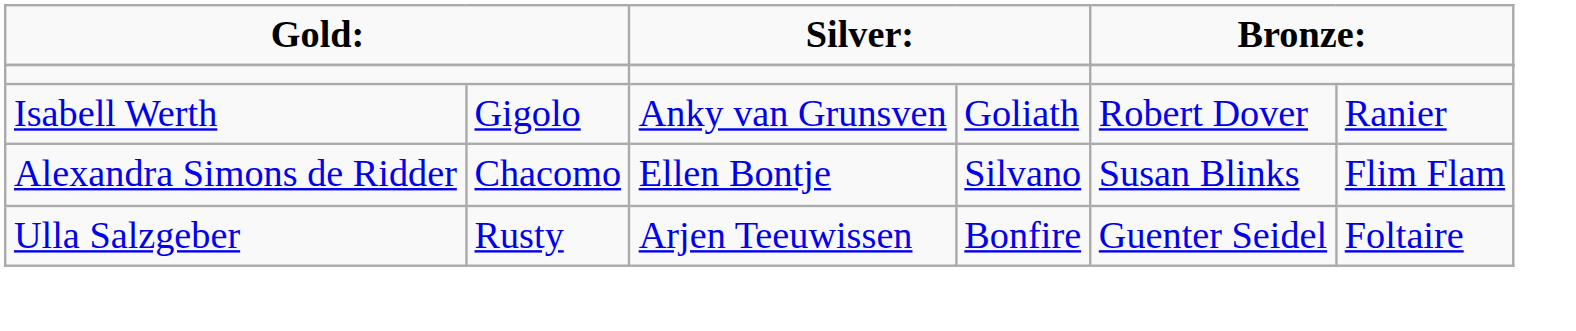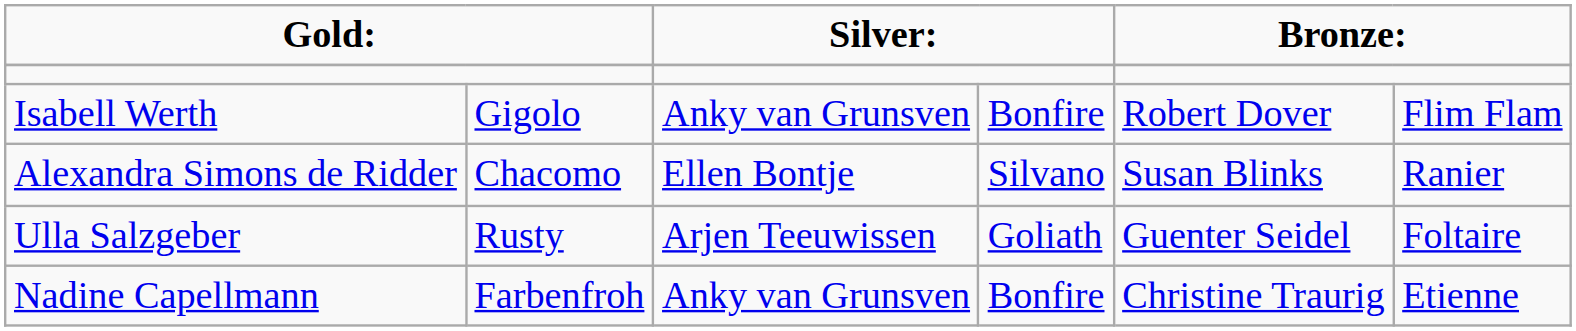Isabell Werth | column 4: Goliath -> Bonfire
Isabell Werth | column 6: Ranier -> Flim Flam
Alexandra Simons de Ridder | column 6: Flim Flam -> Ranier
Ulla Salzgeber | column 4: Bonfire -> Goliath
+ row: Nadine Capellmann | Farbenfroh | Anky van Grunsven | Bonfire | Christine Traurig | Etienne
